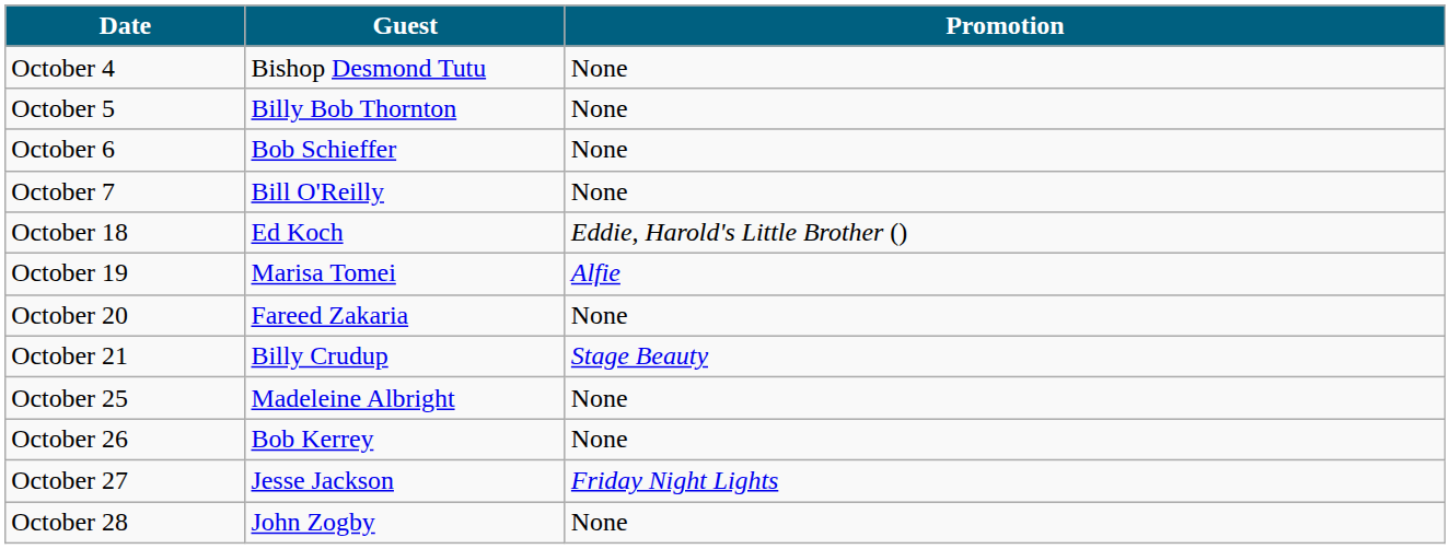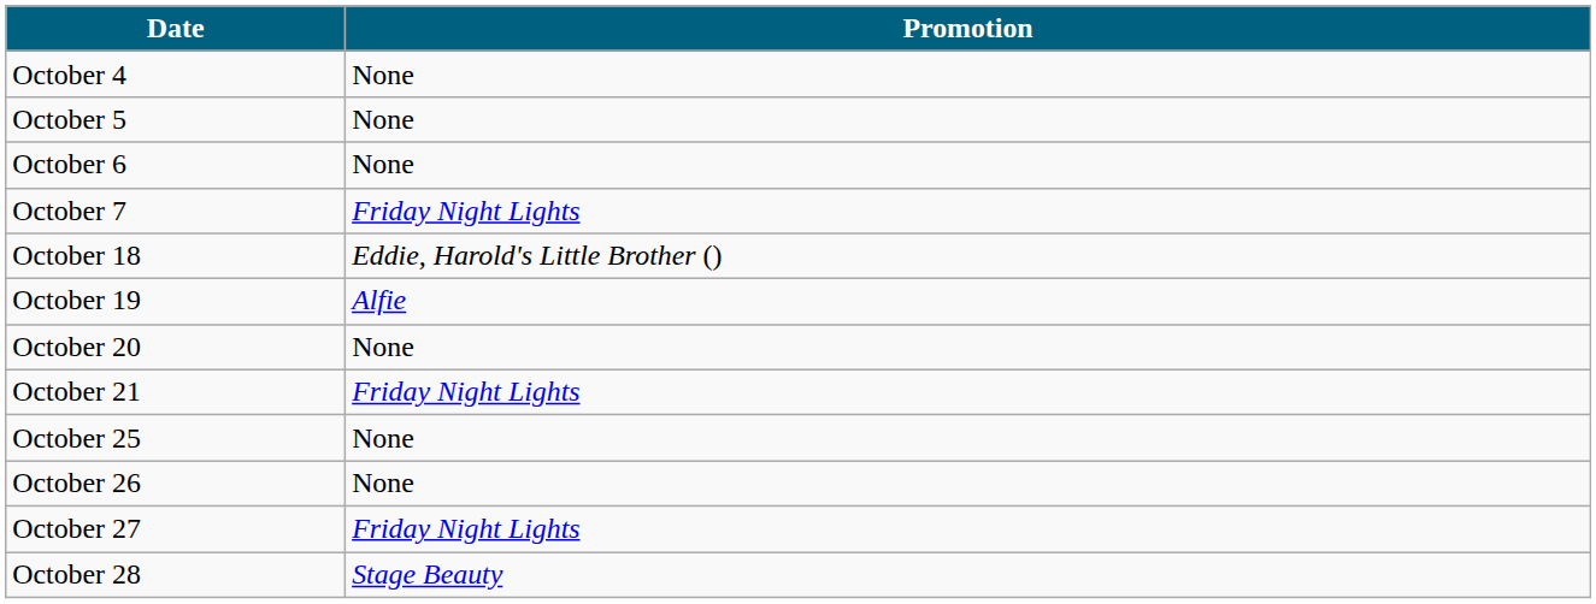- column: Guest | Bishop Desmond Tutu | Billy Bob Thornton | Bob Schieffer | Bill O'Reilly | Ed Koch | Marisa Tomei | Fareed Zakaria | Billy Crudup | Madeleine Albright | Bob Kerrey | Jesse Jackson | John Zogby
October 7 | Promotion: None -> Friday Night Lights
October 21 | Promotion: Stage Beauty -> Friday Night Lights
October 28 | Promotion: None -> Stage Beauty
